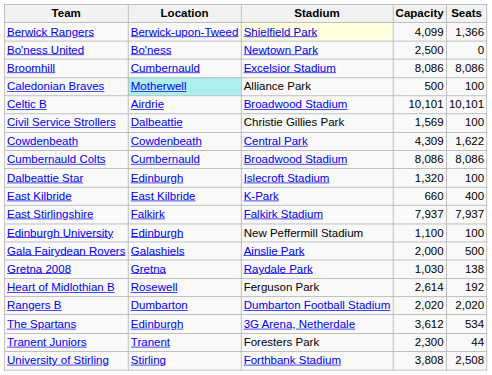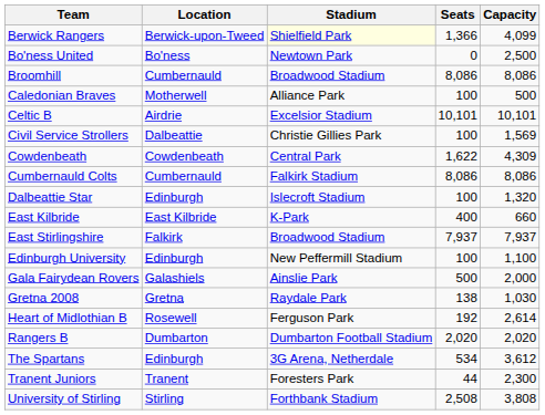columns swapped: Capacity <-> Seats
Broomhill | Stadium: Excelsior Stadium -> Broadwood Stadium
Caledonian Braves | Location: paleturquoise background -> no background
Celtic B | Stadium: Broadwood Stadium -> Excelsior Stadium
Cumbernauld Colts | Stadium: Broadwood Stadium -> Falkirk Stadium
East Stirlingshire | Stadium: Falkirk Stadium -> Broadwood Stadium
